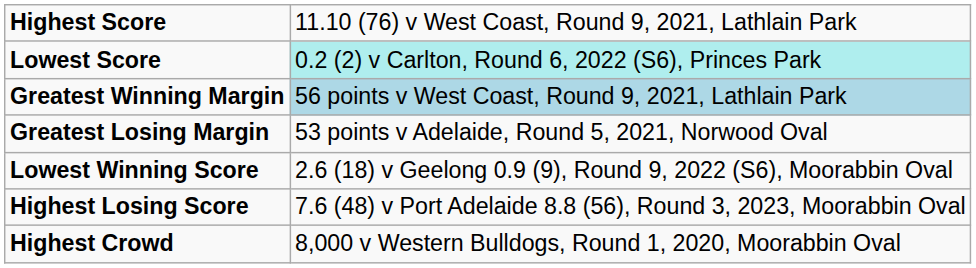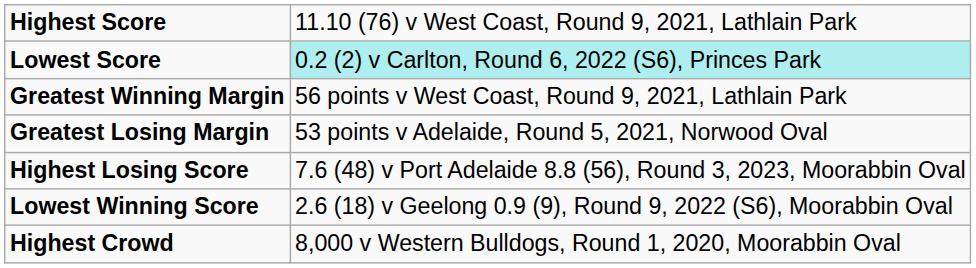Greatest Winning Margin | column 2: lightblue background -> no background
rows swapped: Lowest Winning Score <-> Highest Losing Score
